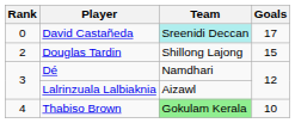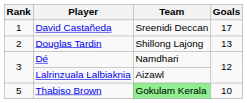David Castañeda | Rank: 0 -> 1
David Castañeda | Team: paleturquoise background -> no background
Douglas Tardin | Goals: 15 -> 13
Thabiso Brown | Rank: 4 -> 5
